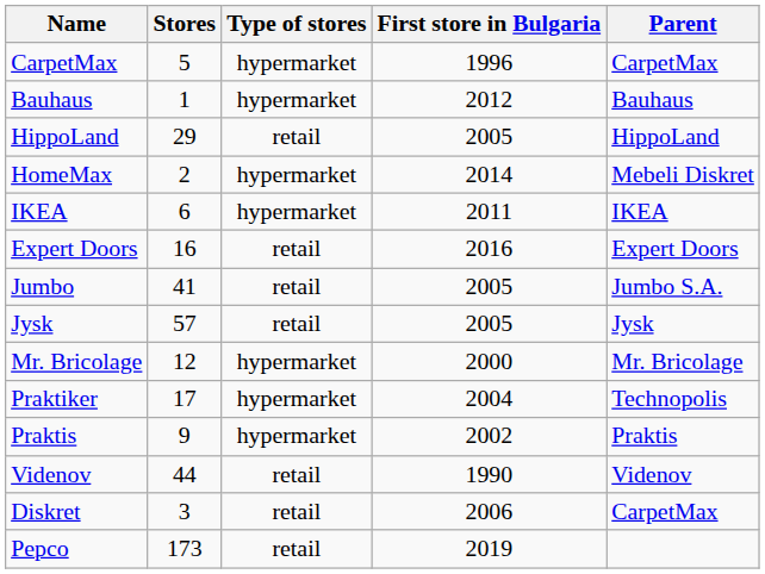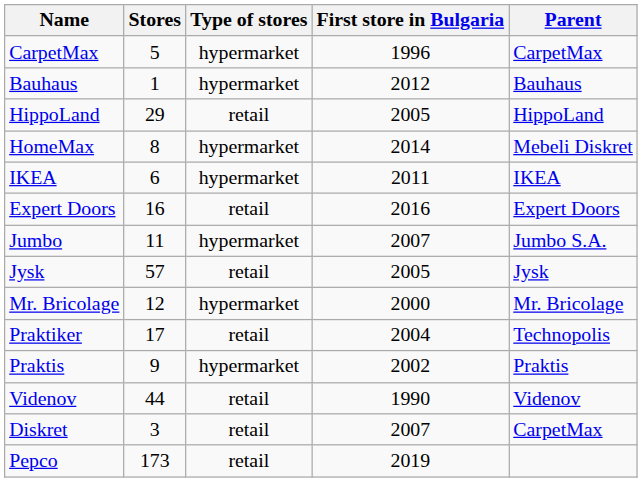HomeMax | Stores: 2 -> 8
Jumbo | Stores: 41 -> 11
Jumbo | Type of stores: retail -> hypermarket
Jumbo | First store in Bulgaria: 2005 -> 2007
Praktiker | Type of stores: hypermarket -> retail
Diskret | First store in Bulgaria: 2006 -> 2007
